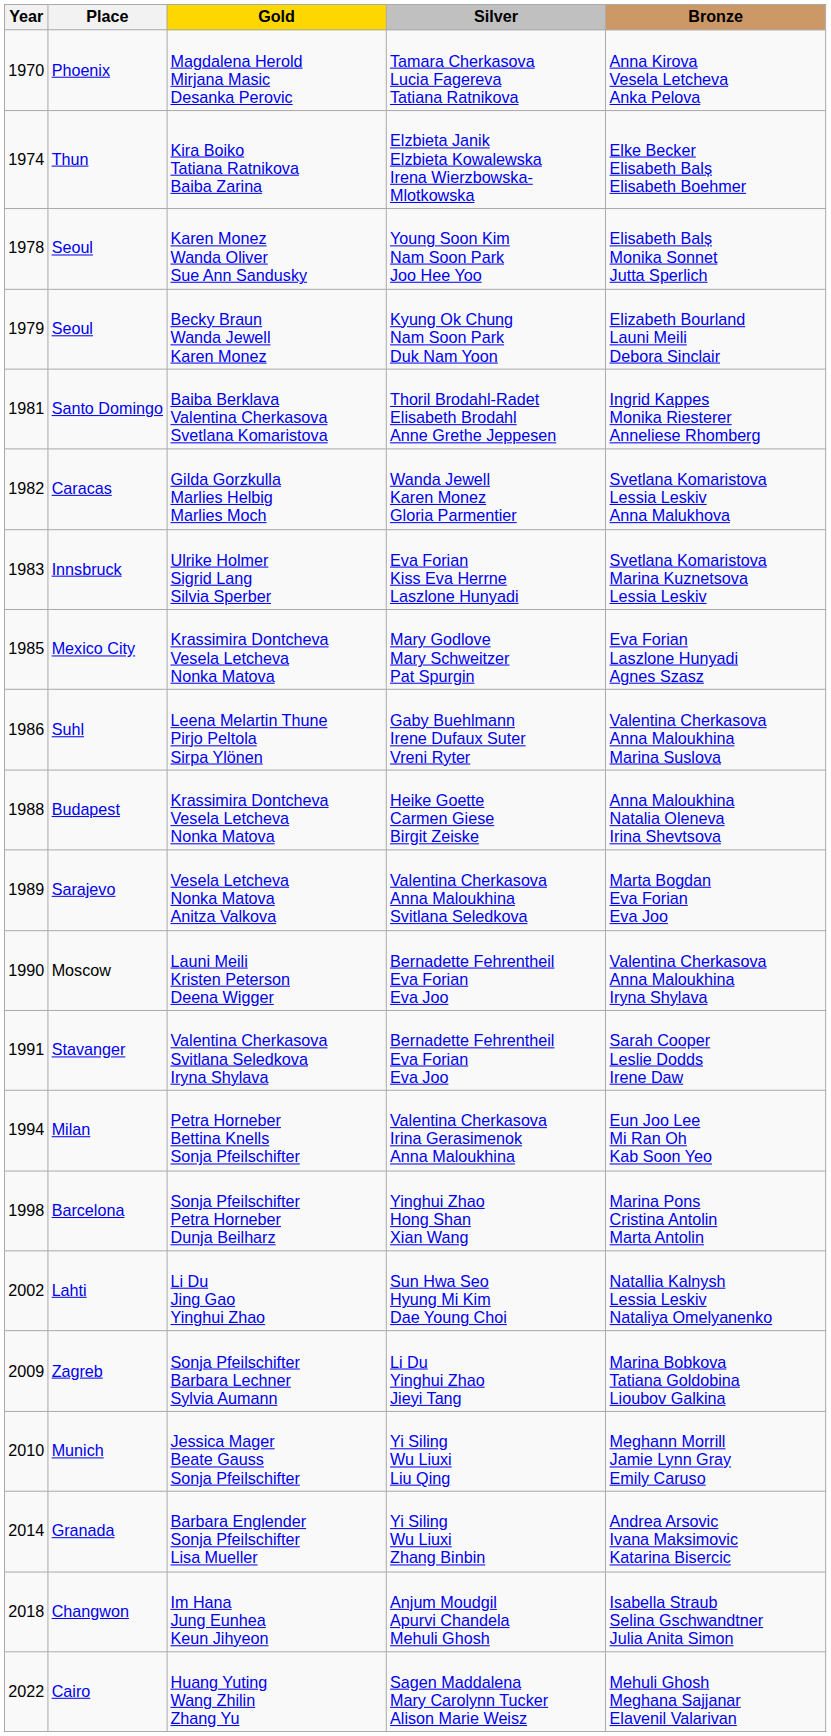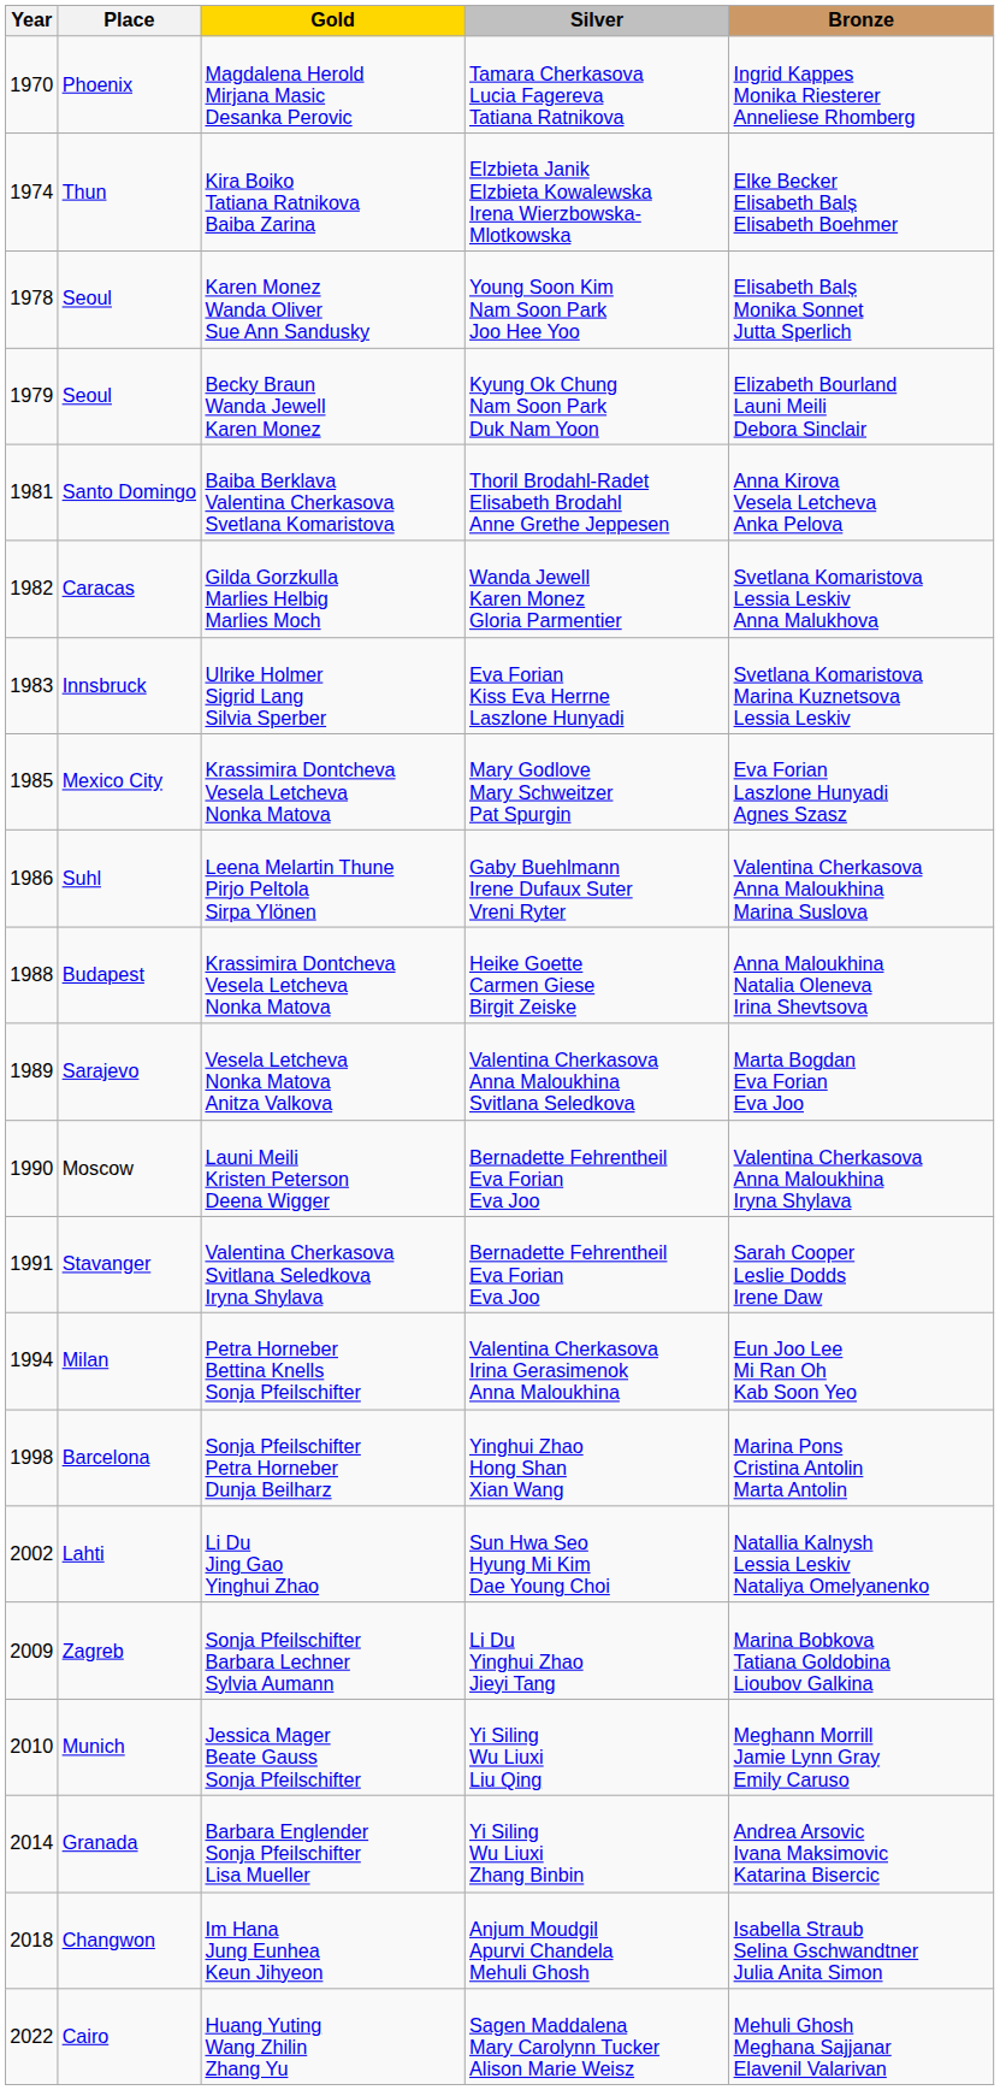Phoenix | Bronze: Anna Kirova Vesela Letcheva Anka Pelova -> Ingrid Kappes Monika Riesterer Anneliese Rhomberg
Santo Domingo | Bronze: Ingrid Kappes Monika Riesterer Anneliese Rhomberg -> Anna Kirova Vesela Letcheva Anka Pelova
